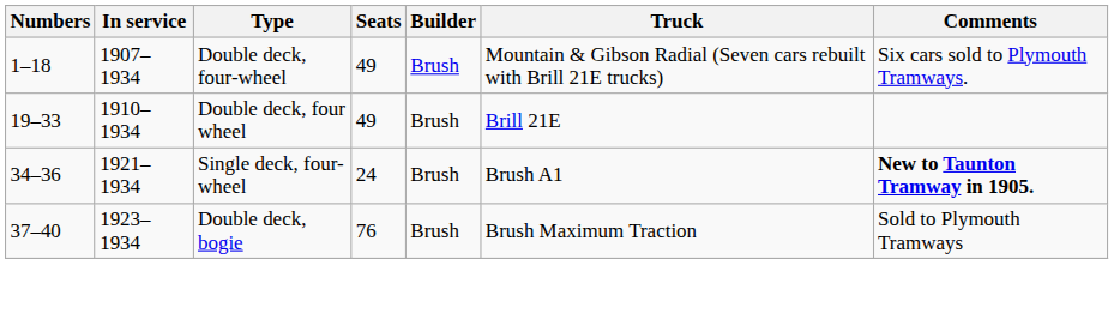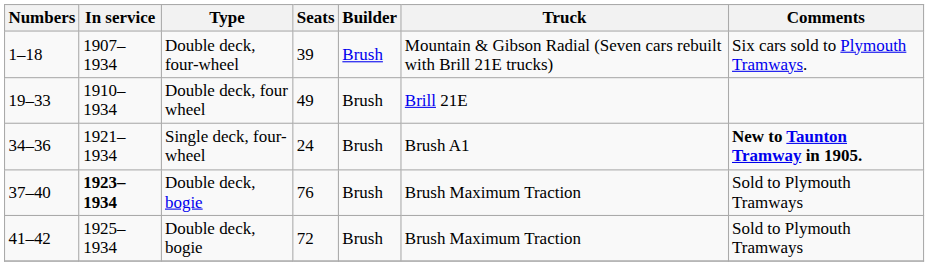1–18 | Seats: 49 -> 39
37–40 | In service: normal -> bold
+ row: 41–42 | 1925–1934 | Double deck, bogie | 72 | Brush | Brush Maximum Traction | Sold to Plymouth Tramways
